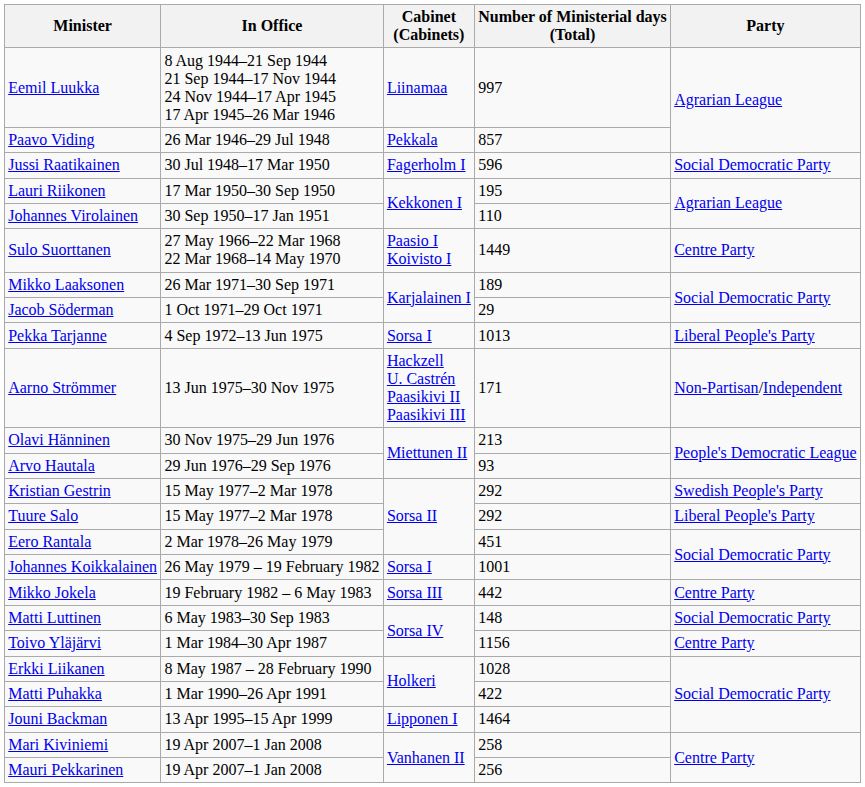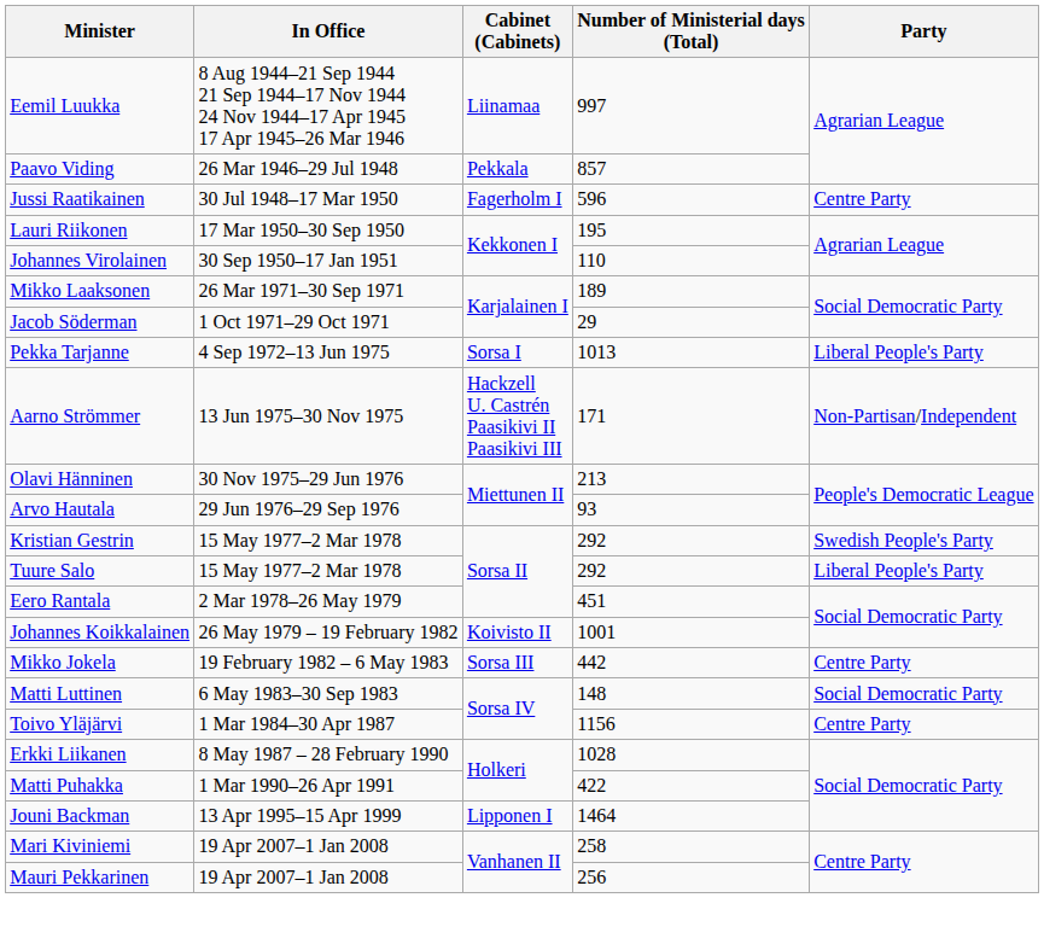Jussi Raatikainen | Party: Social Democratic Party -> Centre Party
- row: Sulo Suorttanen | 27 May 1966–22 Mar 1968 22 Mar 1968–14 May 1970 | Paasio I Koivisto I | 1449 | Centre Party
Johannes Koikkalainen | Cabinet (Cabinets): Sorsa I -> Koivisto II
